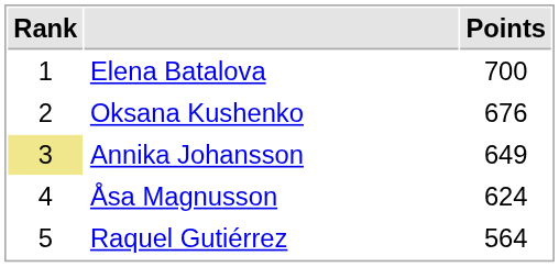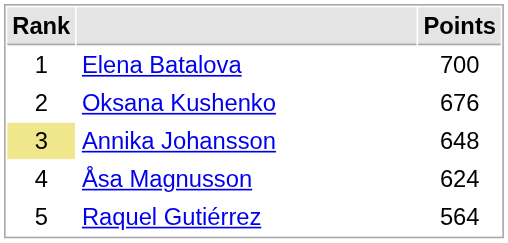Annika Johansson | Points: 649 -> 648
